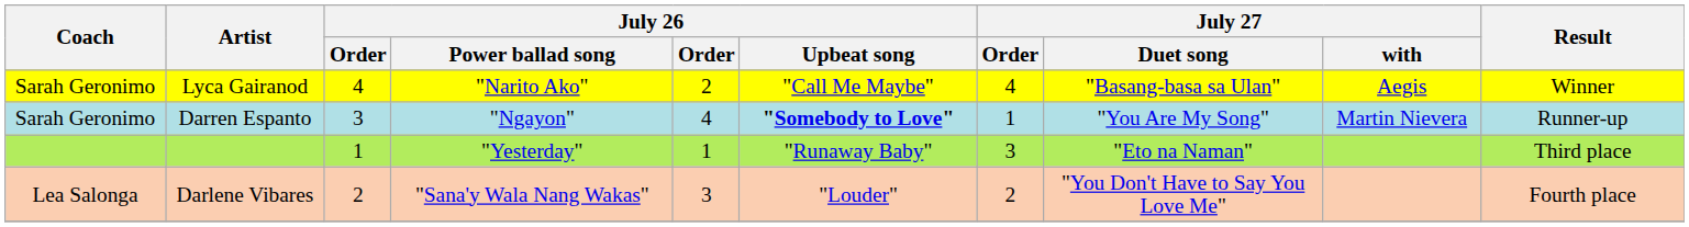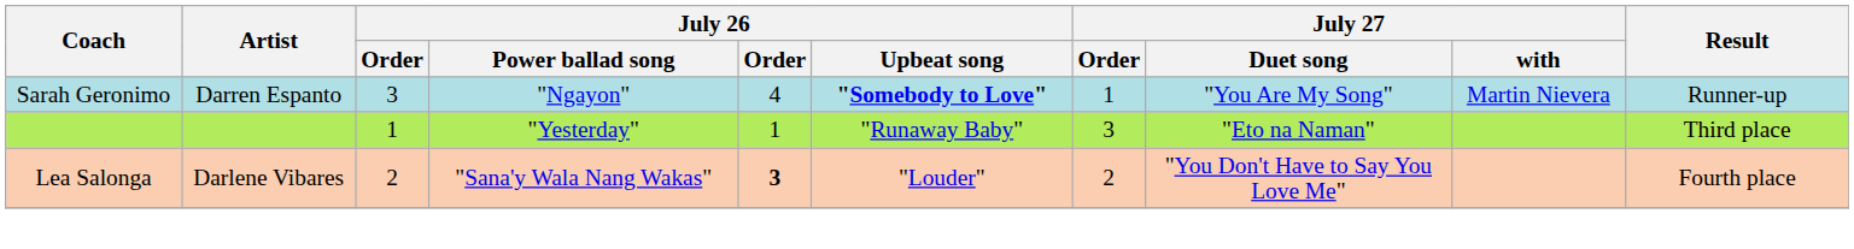- row: Sarah Geronimo | Lyca Gairanod | 4 | "Narito Ako" | 2 | "Call Me Maybe" | 4 | "Basang-basa sa Ulan" | Aegis | Winner
Darlene Vibares | column 5: normal -> bold
